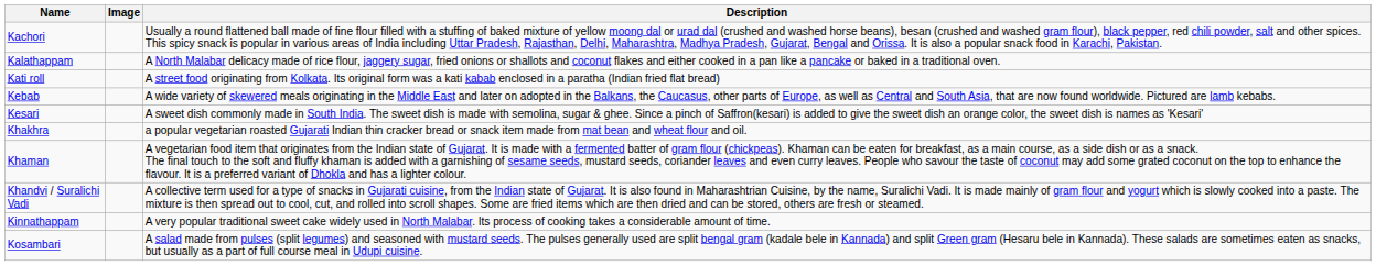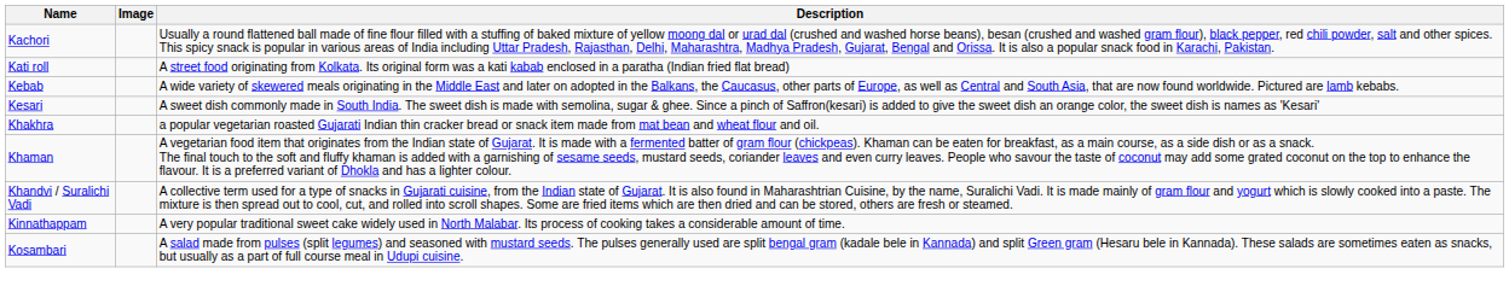- row: Kalathappam | A North Malabar delicacy made of rice flour, jaggery sugar, fried onions or shallots and coconut flakes and either cooked in a pan like a pancake or baked in a traditional oven.
